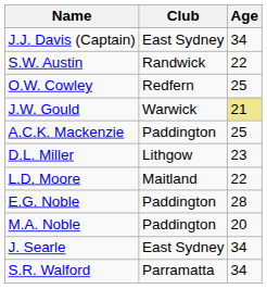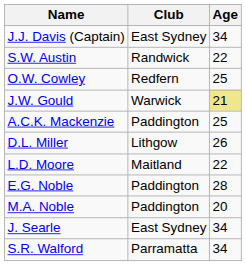D.L. Miller | Age: 23 -> 26
